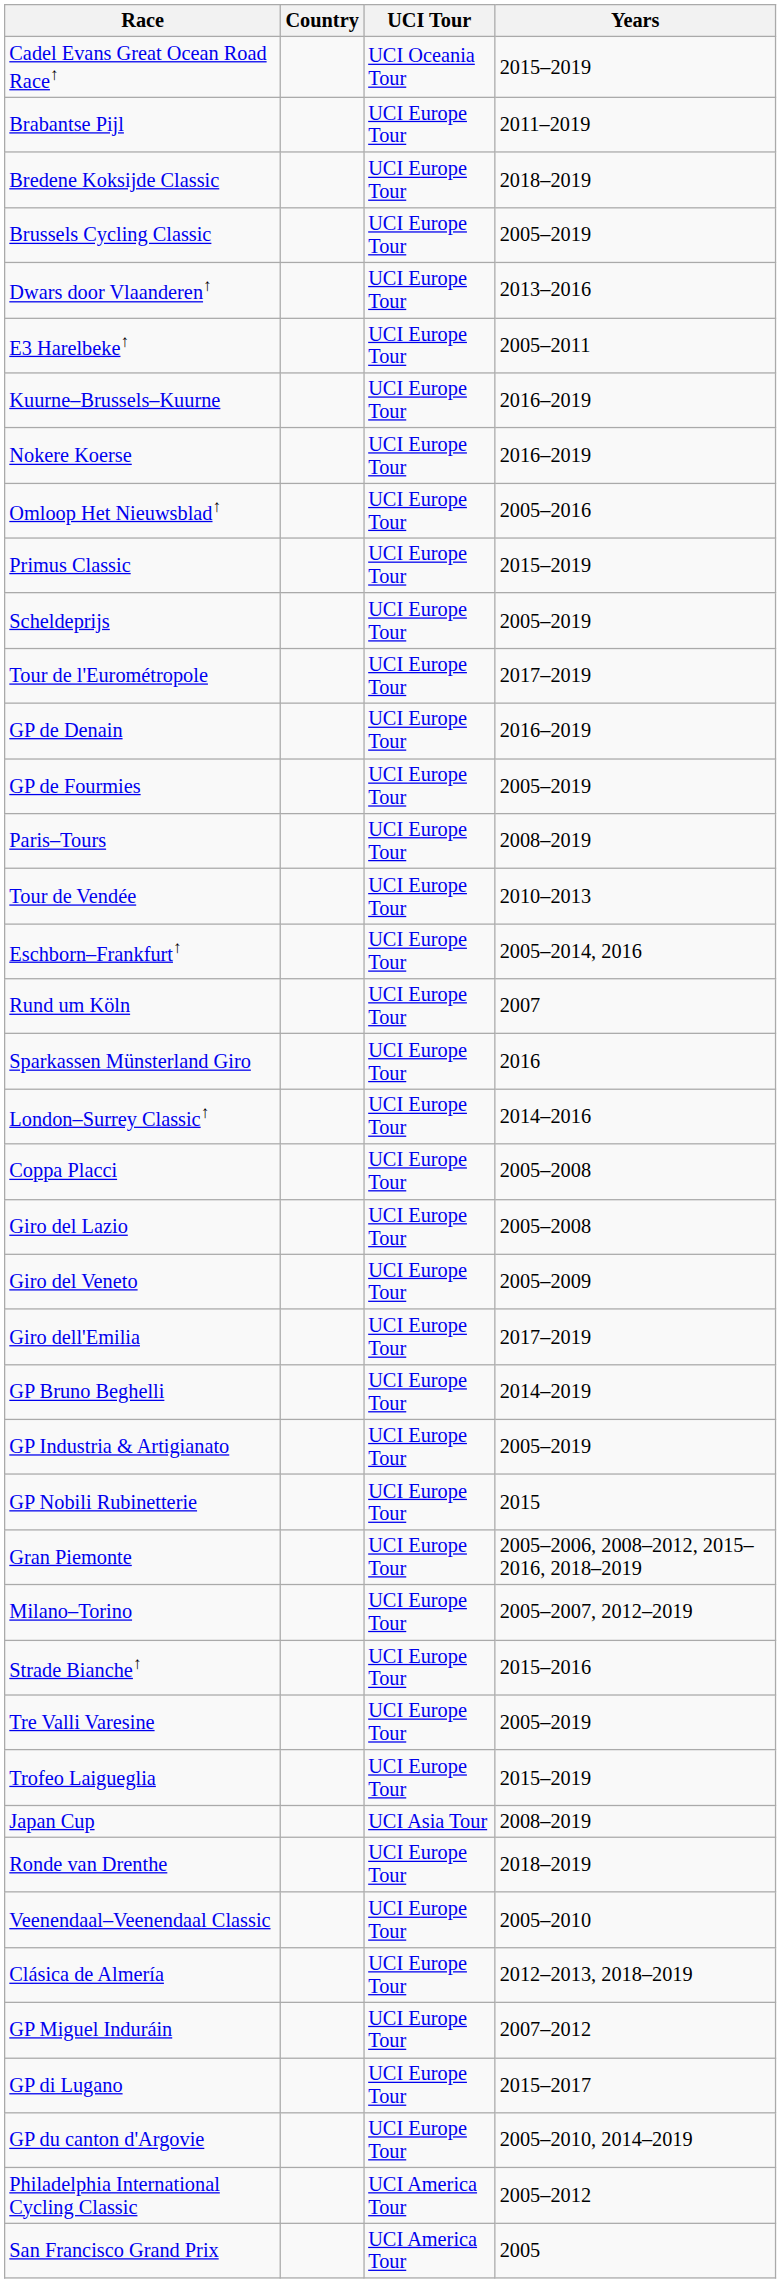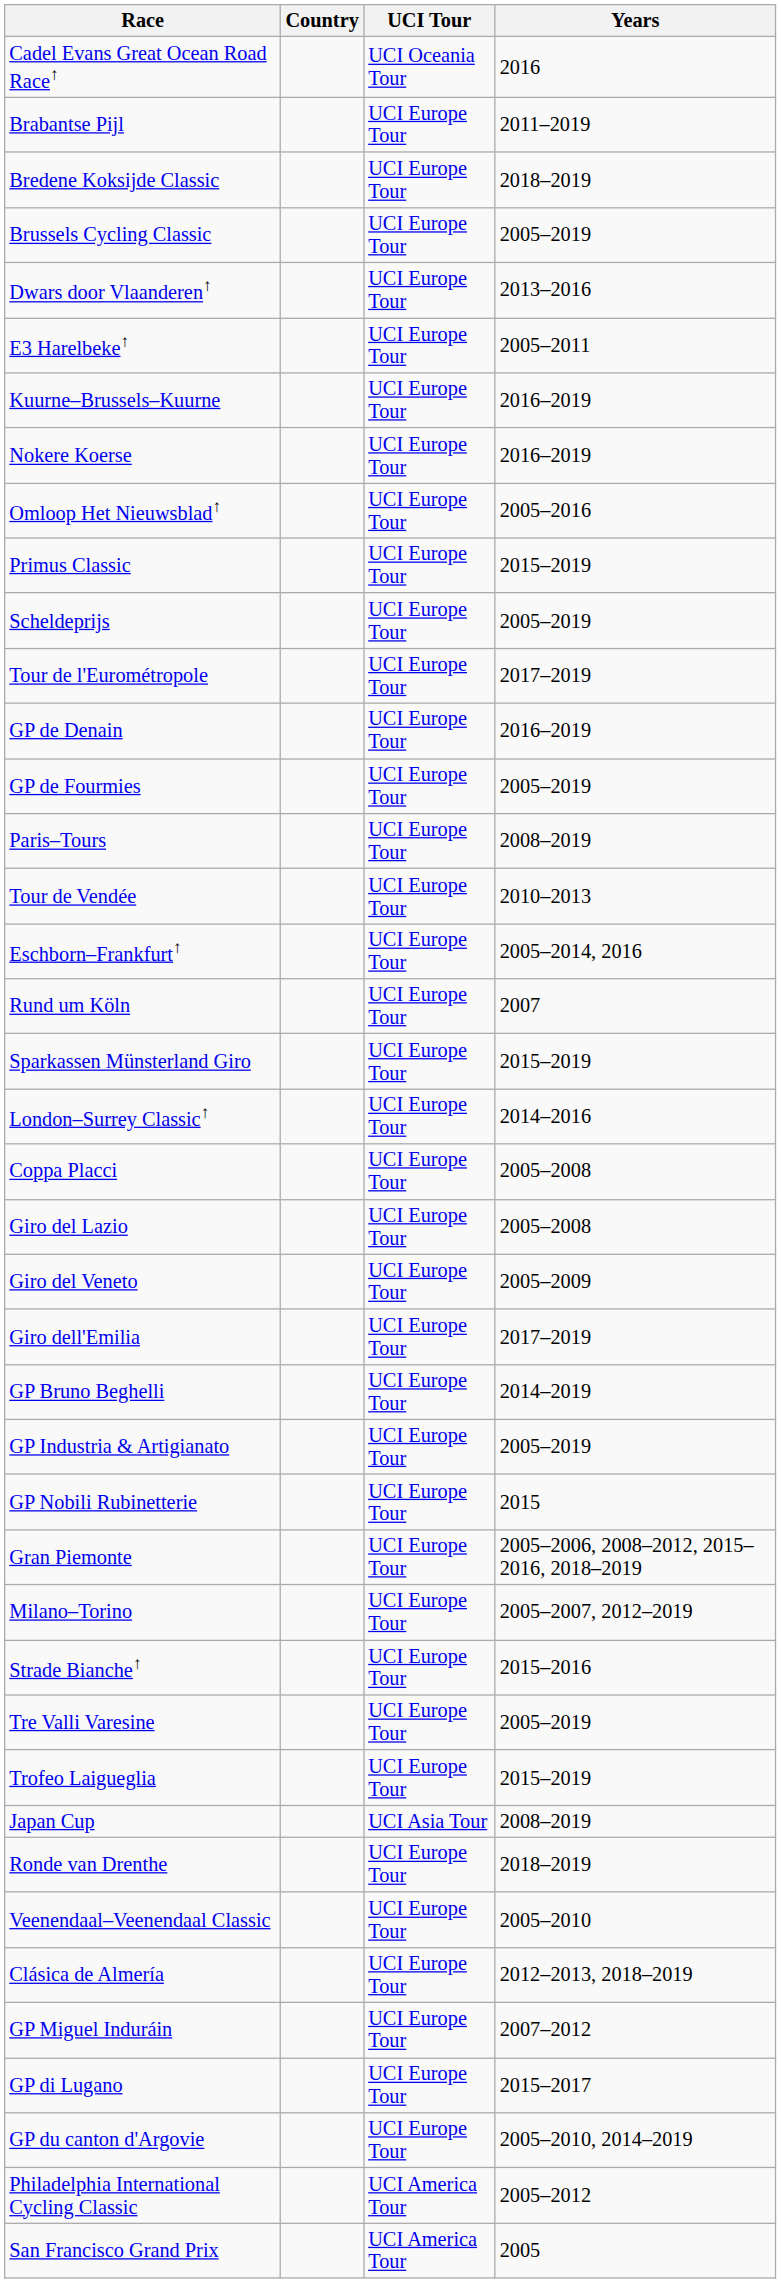Cadel Evans Great Ocean Road Race↑ | Years: 2015–2019 -> 2016
Sparkassen Münsterland Giro | Years: 2016 -> 2015–2019
